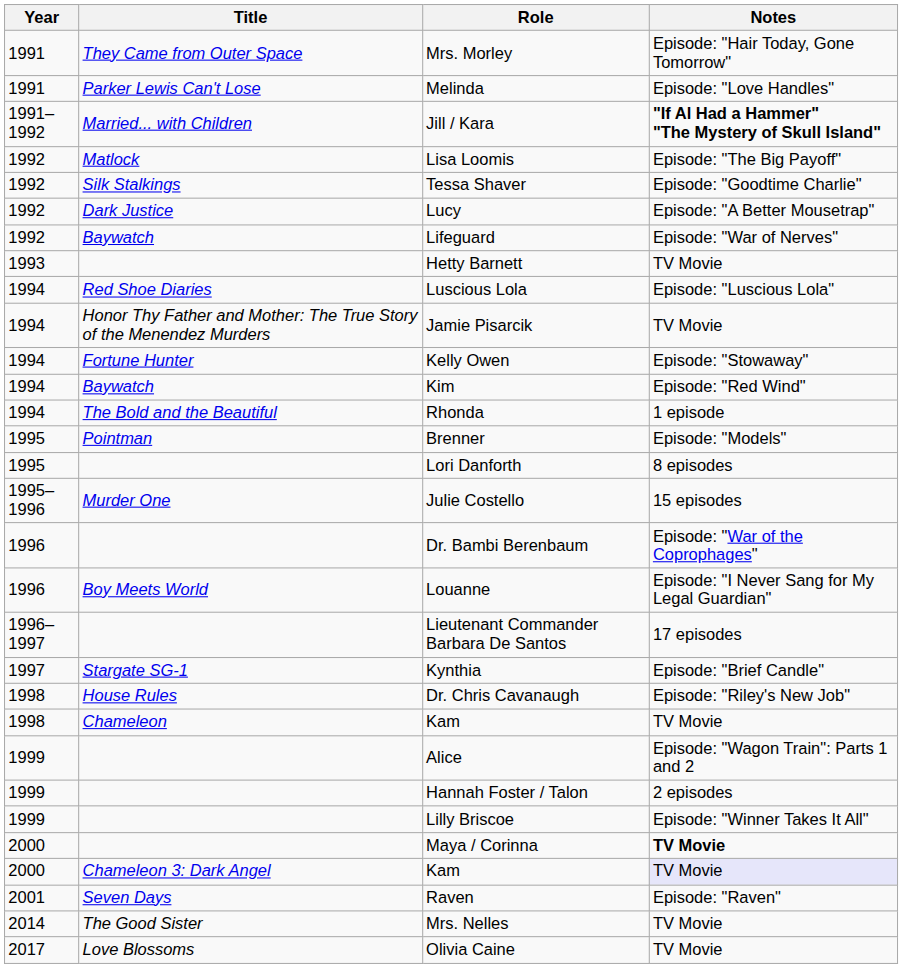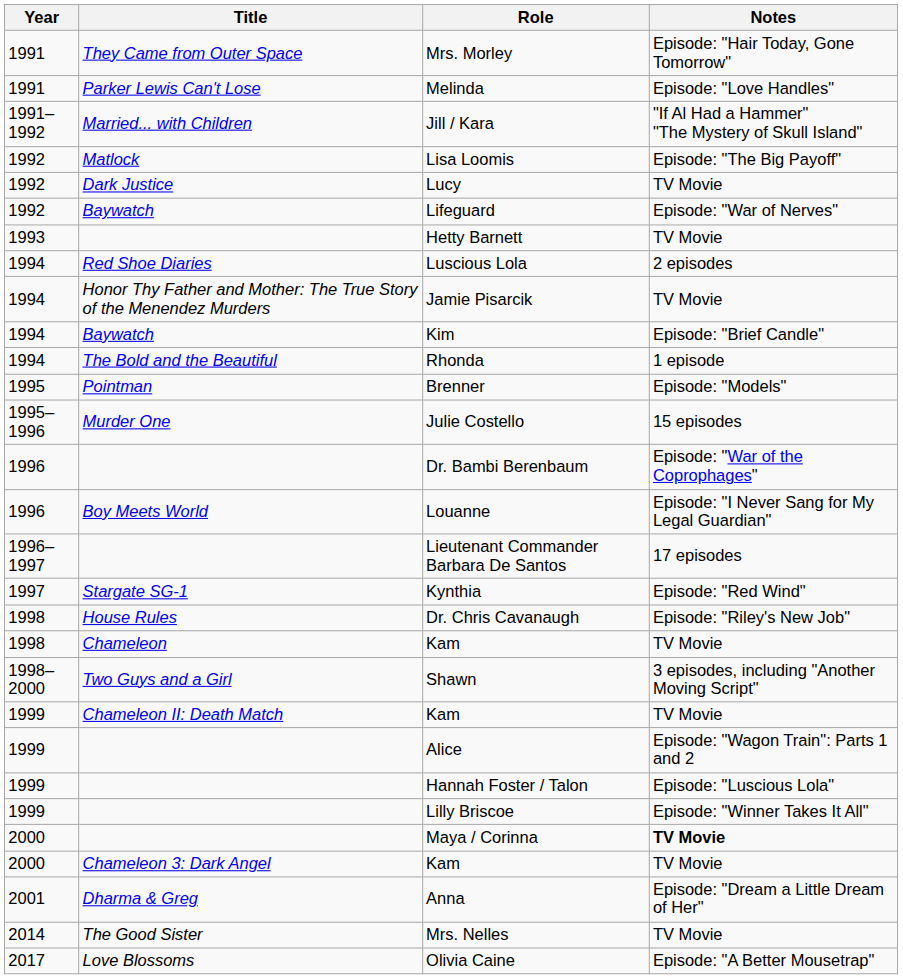Jill / Kara | Notes: bold -> normal
- row: 1992 | Silk Stalkings | Tessa Shaver | Episode: "Goodtime Charlie"
Lucy | Notes: Episode: "A Better Mousetrap" -> TV Movie
Luscious Lola | Notes: Episode: "Luscious Lola" -> 2 episodes
- row: 1994 | Fortune Hunter | Kelly Owen | Episode: "Stowaway"
Kim | Notes: Episode: "Red Wind" -> Episode: "Brief Candle"
- row: 1995 | Lori Danforth | 8 episodes
Kynthia | Notes: Episode: "Brief Candle" -> Episode: "Red Wind"
+ row: 1998–2000 | Two Guys and a Girl | Shawn | 3 episodes, including "Another Moving Script"
+ row: 1999 | Chameleon II: Death Match | Kam | TV Movie
Hannah Foster / Talon | Notes: 2 episodes -> Episode: "Luscious Lola"
Chameleon 3: Dark Angel / Kam | Notes: lavender background -> no background
- row: 2001 | Seven Days | Raven | Episode: "Raven"
+ row: 2001 | Dharma & Greg | Anna | Episode: "Dream a Little Dream of Her"
Olivia Caine | Notes: TV Movie -> Episode: "A Better Mousetrap"
